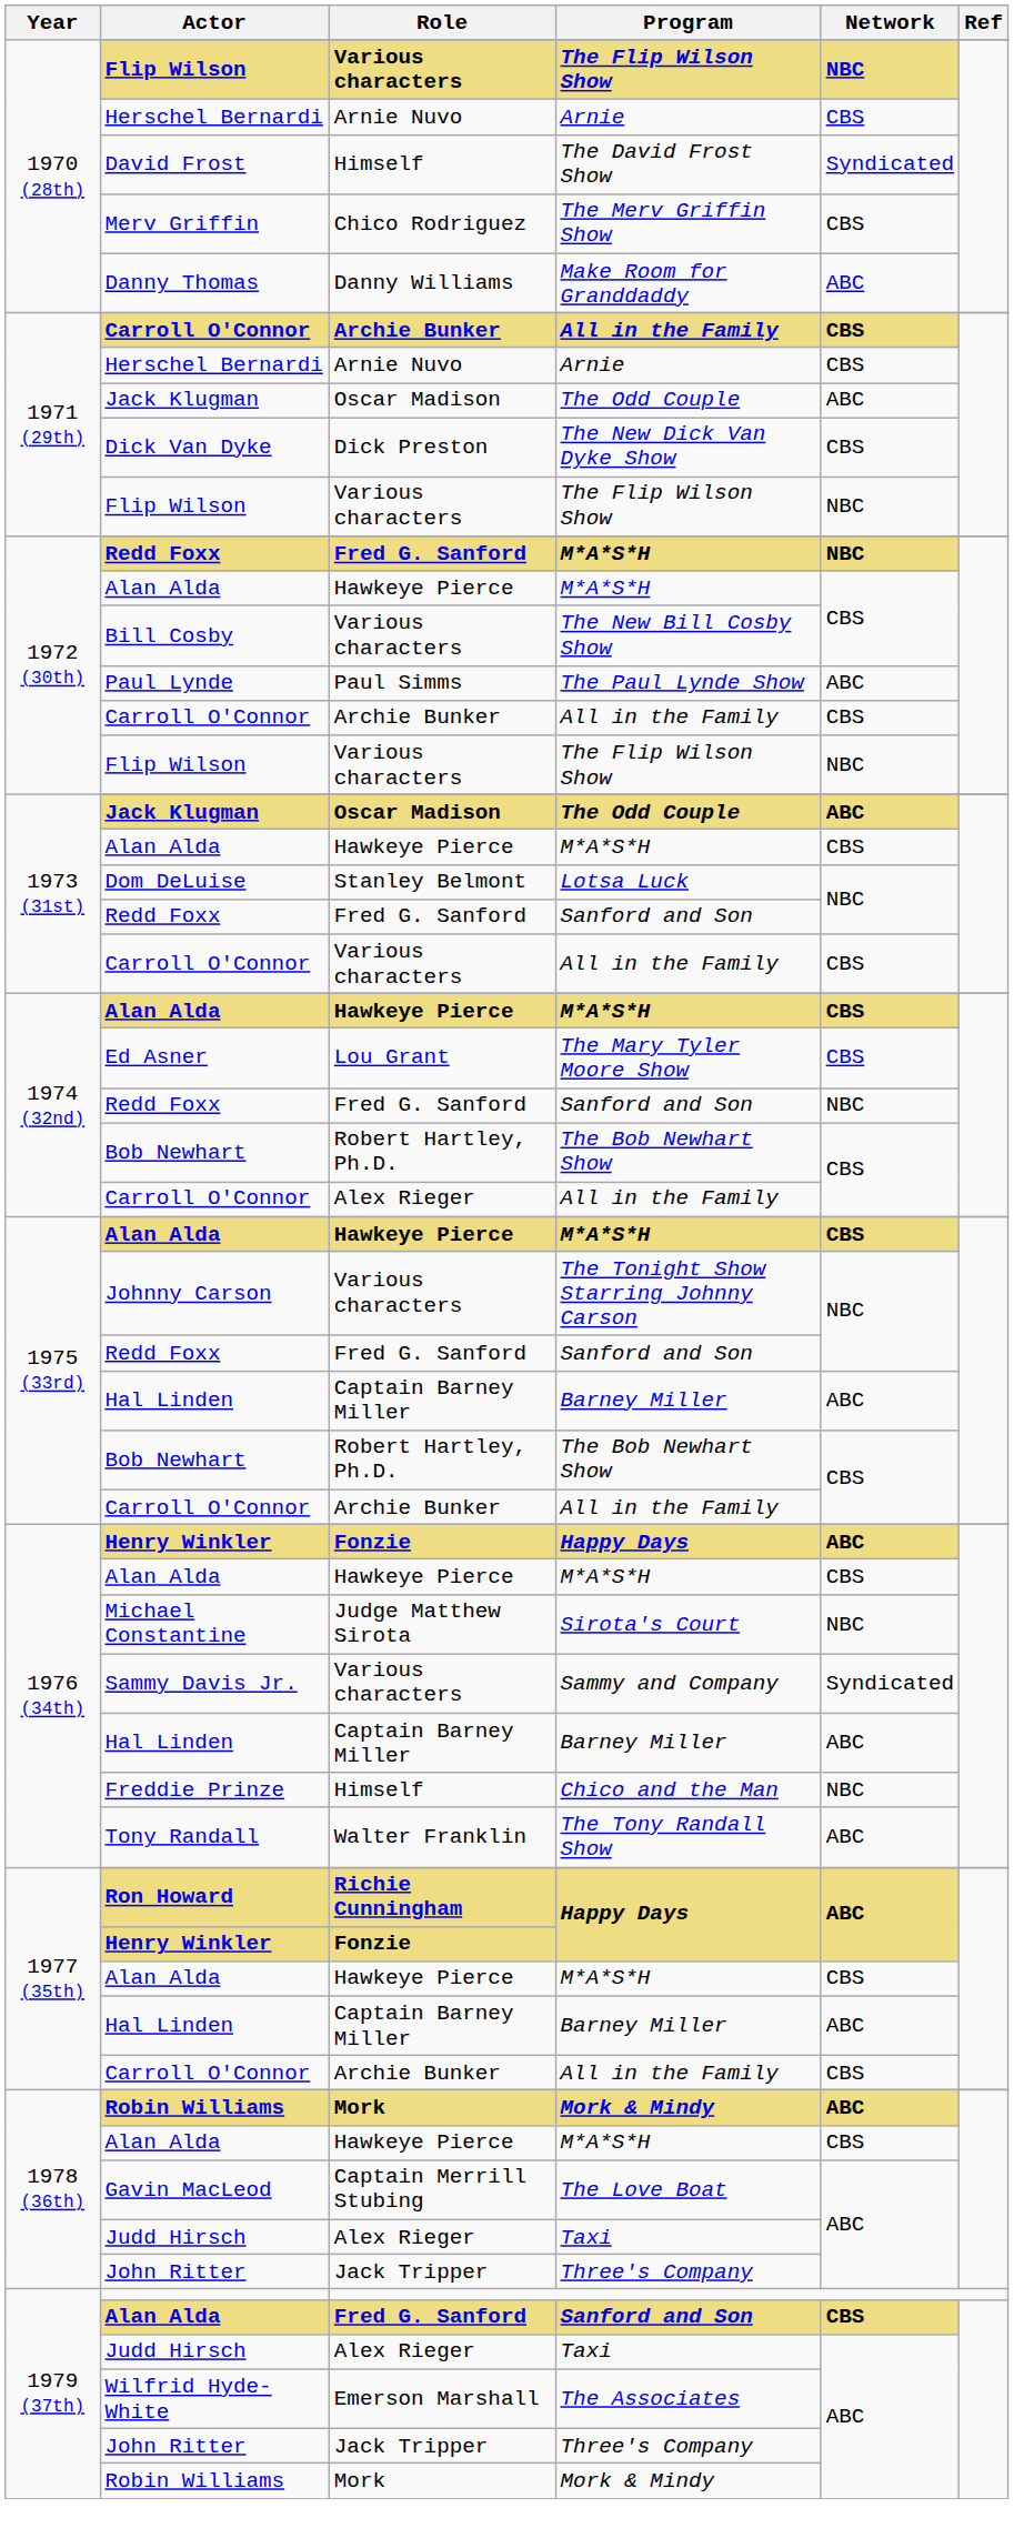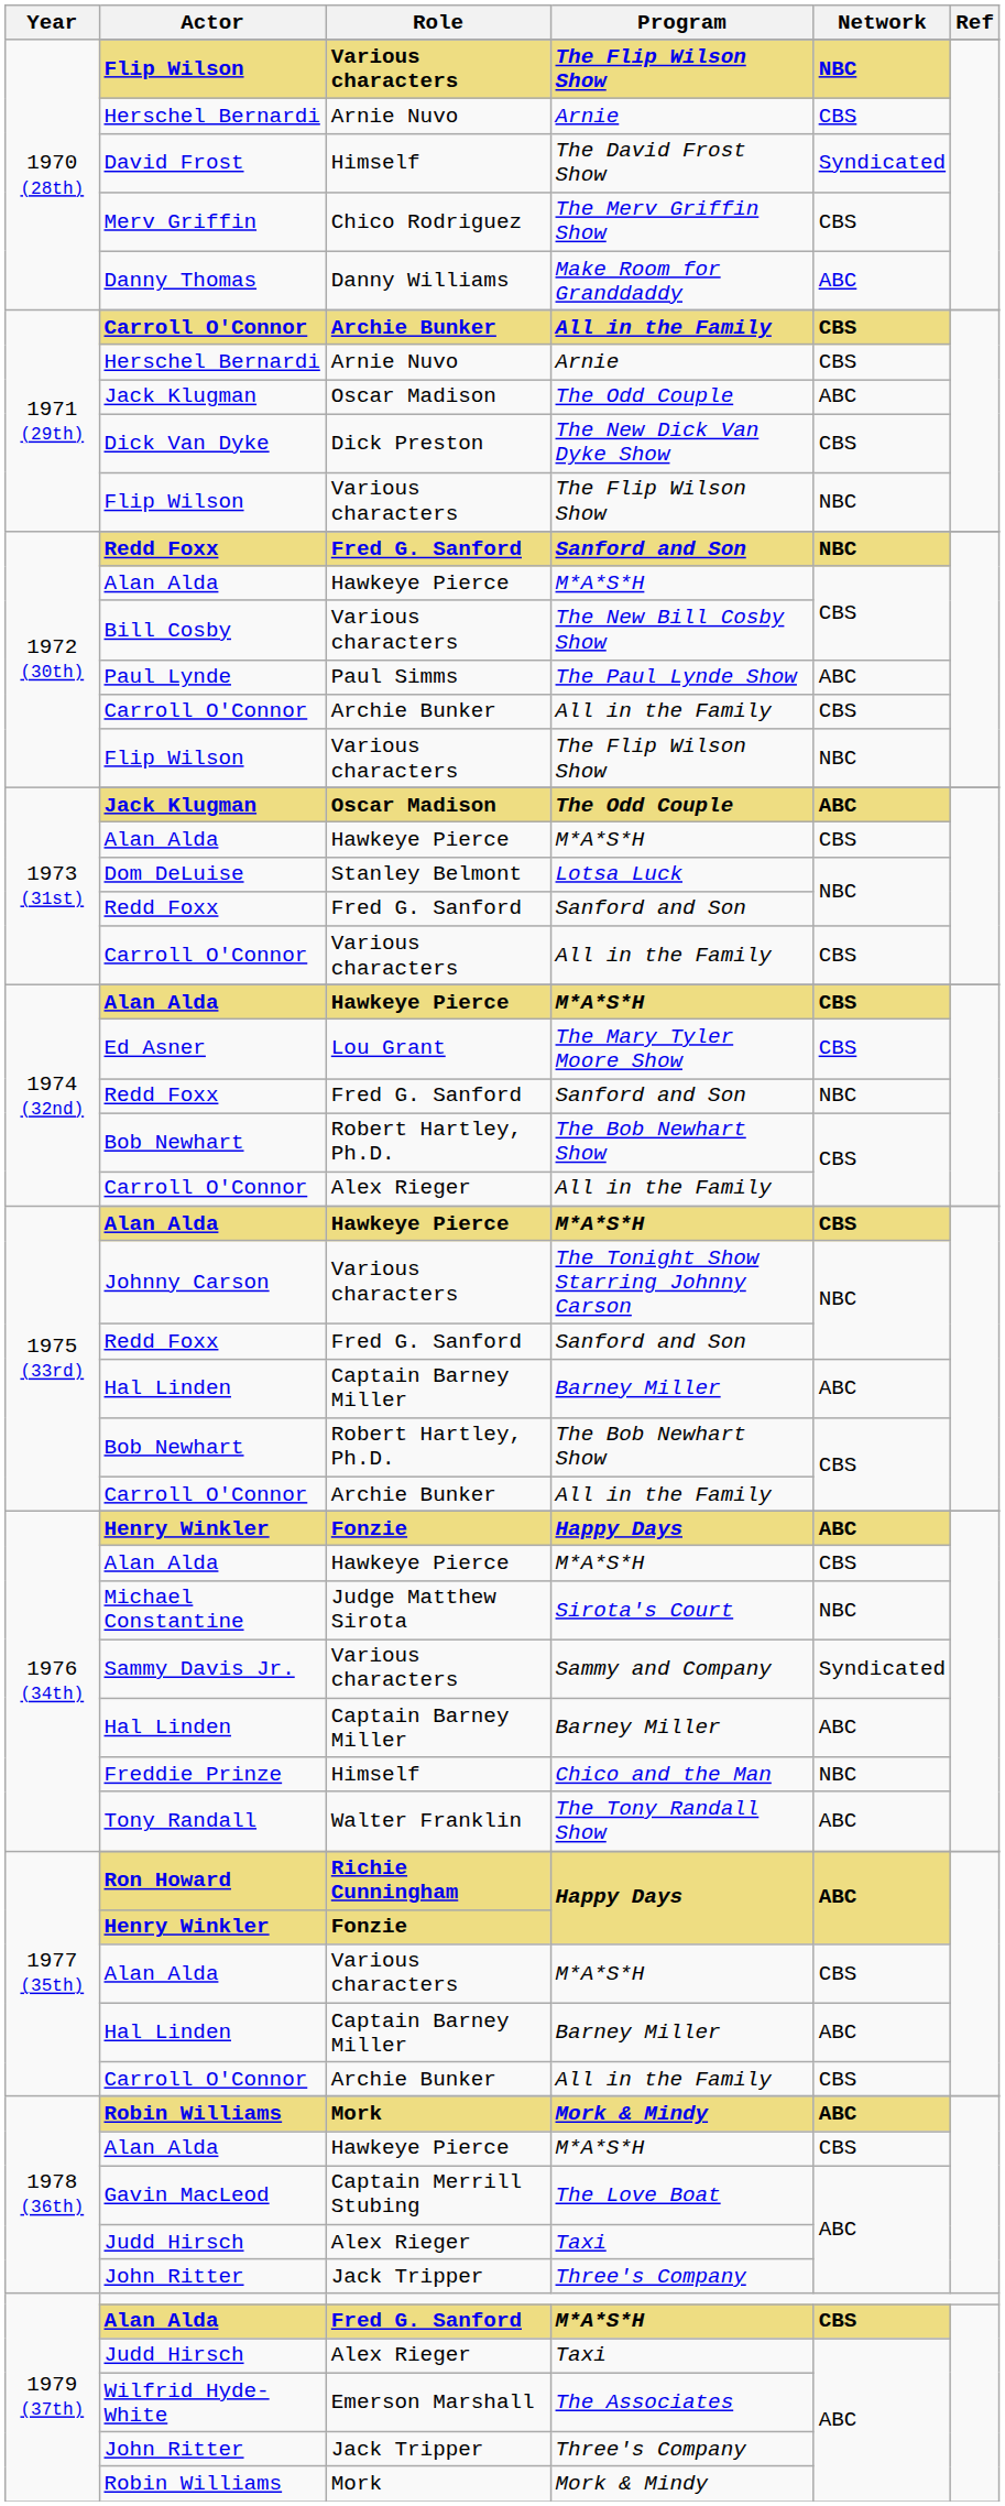1972 (30th) / Redd Foxx | Program: M*A*S*H -> Sanford and Son
1977 (35th) / Alan Alda | Role: Hawkeye Pierce -> Various characters
1979 (37th) / Alan Alda | Program: Sanford and Son -> M*A*S*H
